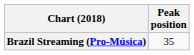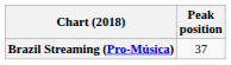Brazil Streaming (Pro-Música) | Peak position: 35 -> 37
